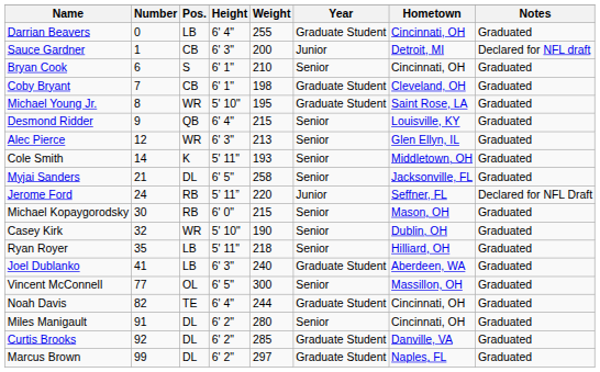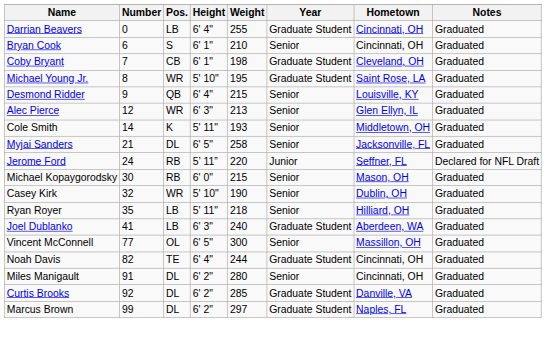- row: Sauce Gardner | 1 | CB | 6' 3" | 200 | Junior | Detroit, MI | Declared for NFL draft
